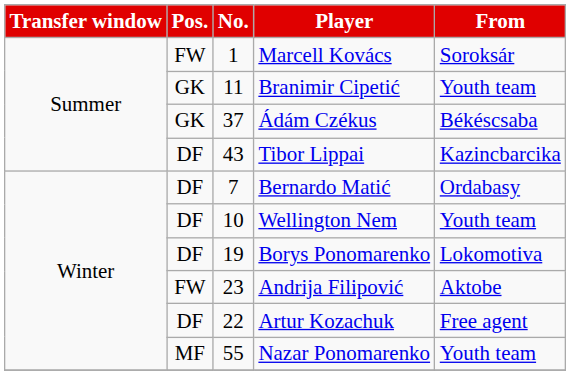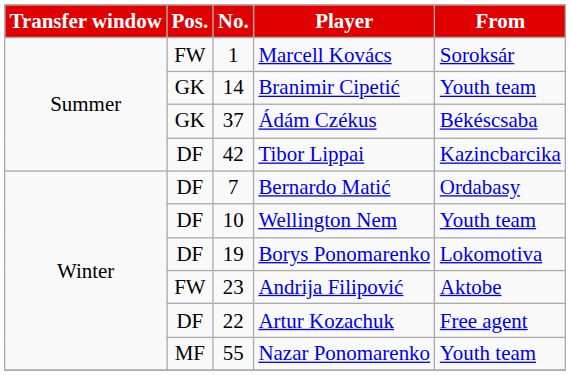Branimir Cipetić | No.: 11 -> 14
Tibor Lippai | No.: 43 -> 42
